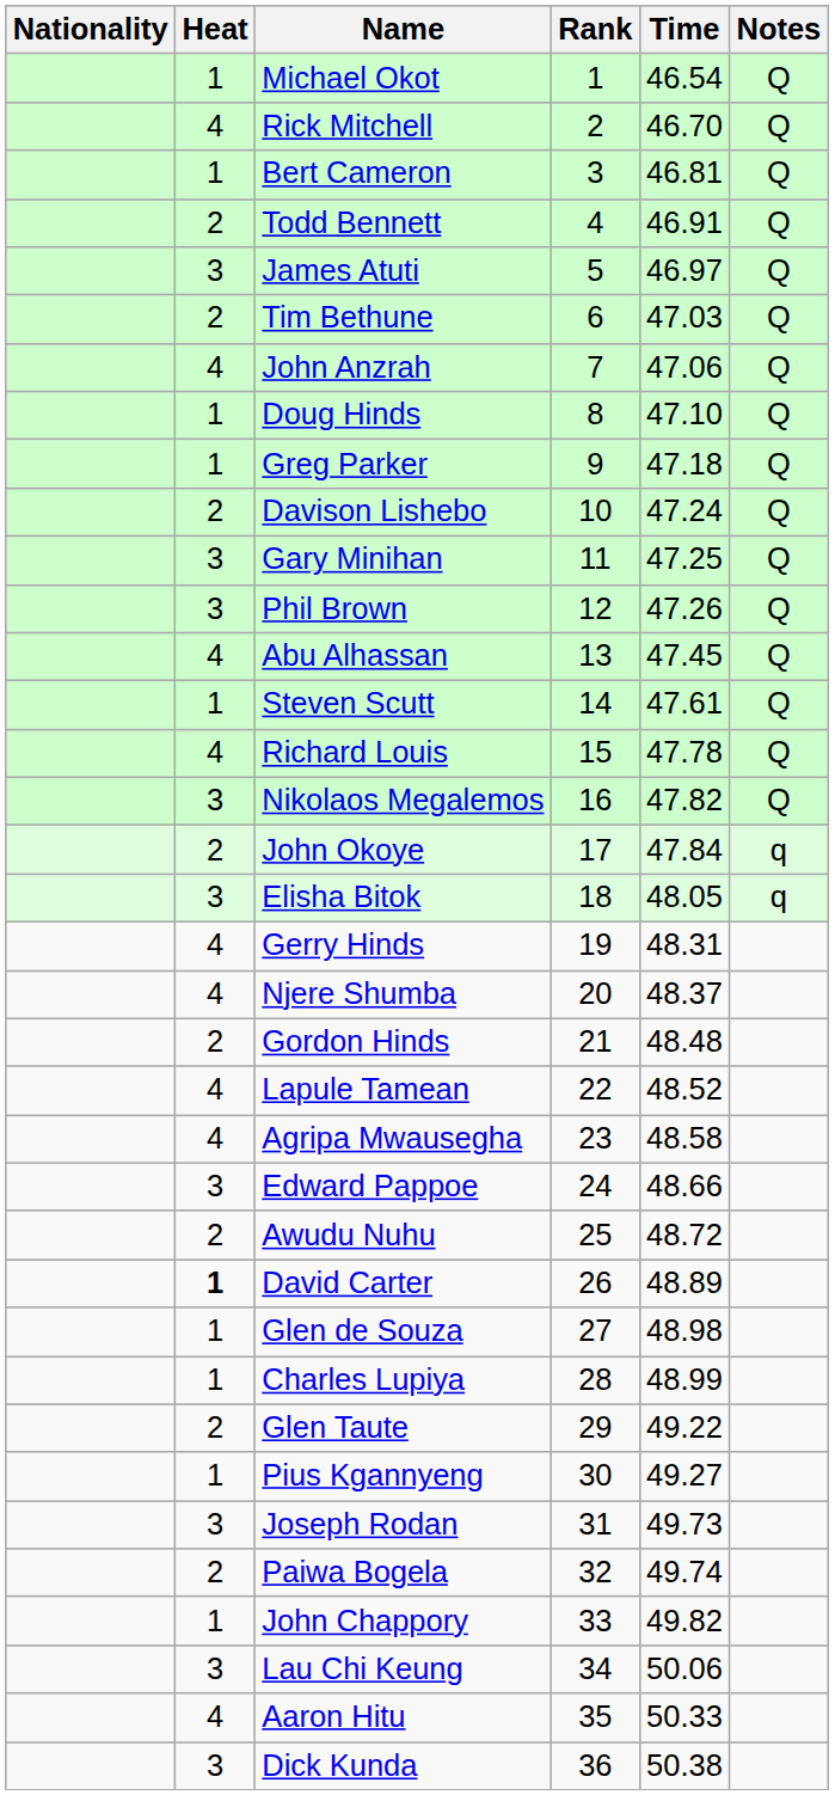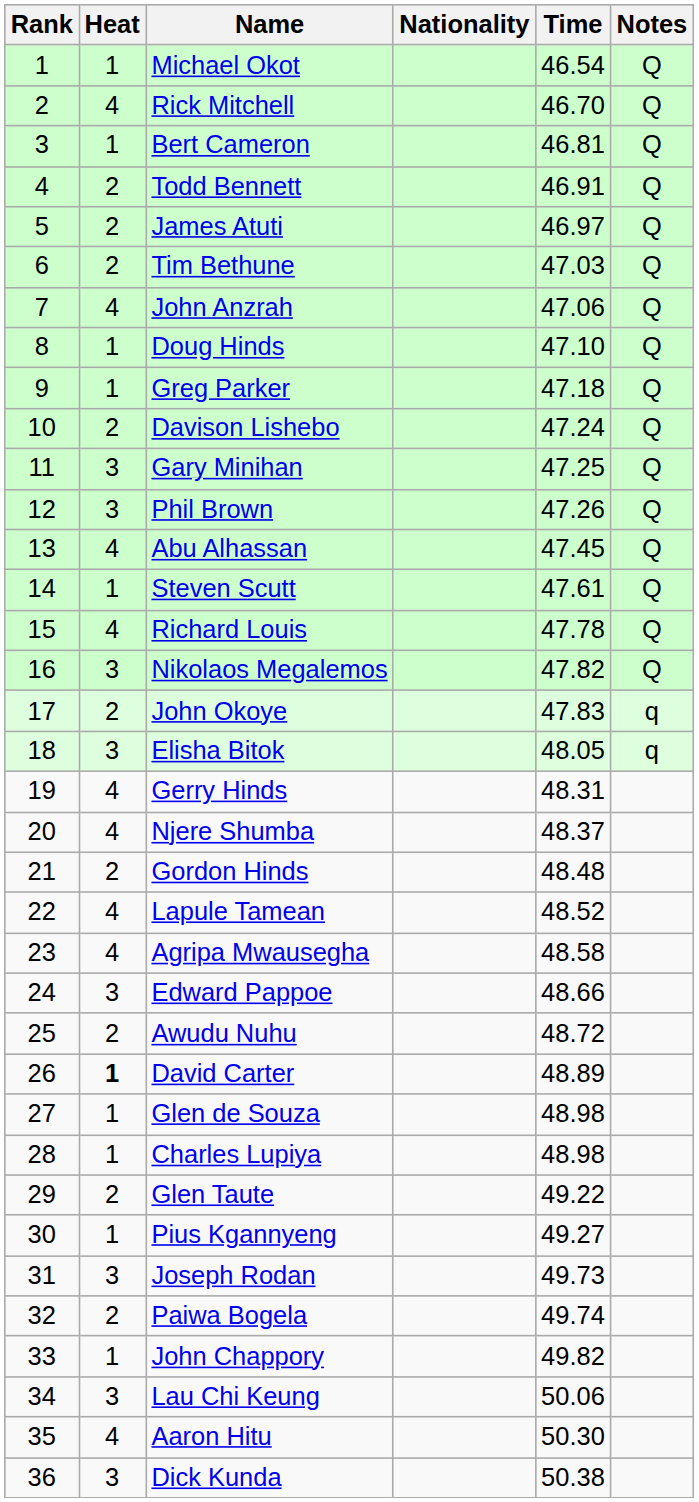columns swapped: Rank <-> Nationality
James Atuti | Heat: 3 -> 2
John Okoye | Time: 47.84 -> 47.83
Charles Lupiya | Time: 48.99 -> 48.98
Aaron Hitu | Time: 50.33 -> 50.30
